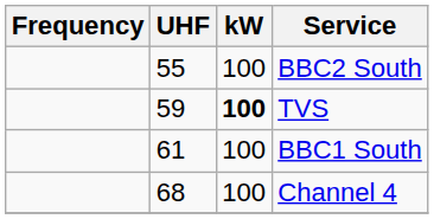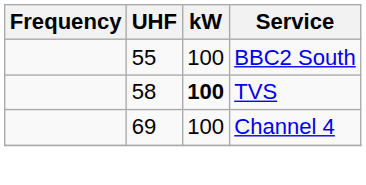TVS | UHF: 59 -> 58
- row: 61 | 100 | BBC1 South
Channel 4 | UHF: 68 -> 69
